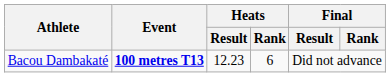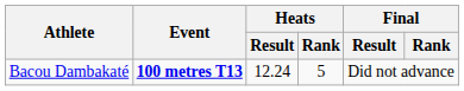Bacou Dambakaté | Heats / Result: 12.23 -> 12.24
Bacou Dambakaté | Heats / Rank: 6 -> 5
